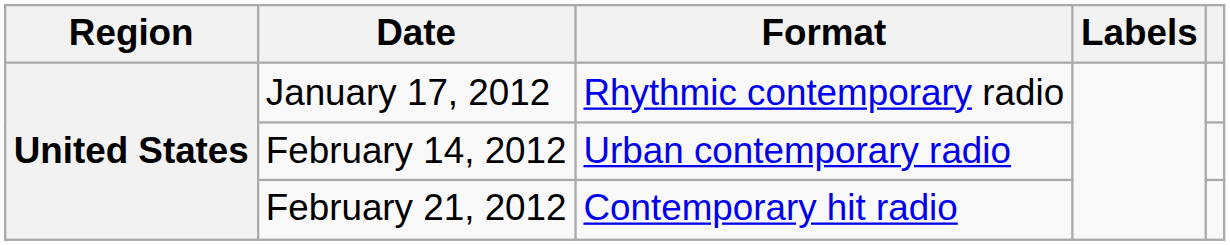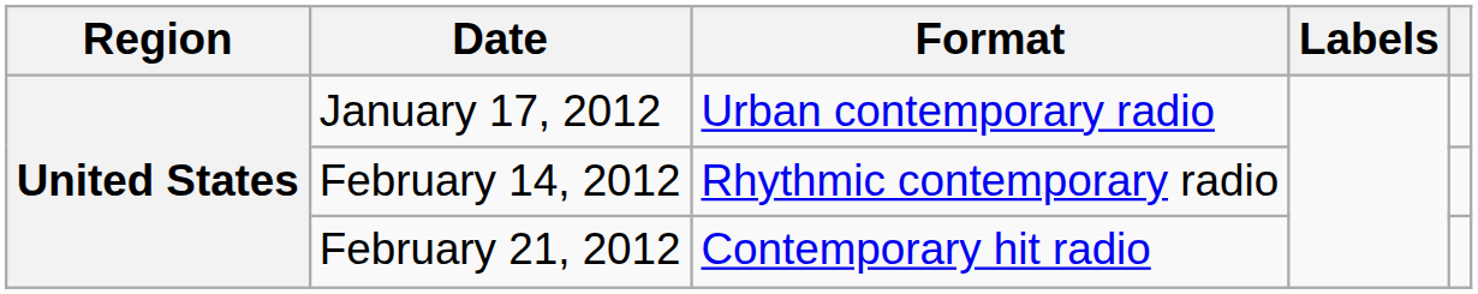January 17, 2012 | Format: Rhythmic contemporary radio -> Urban contemporary radio
February 14, 2012 | Format: Urban contemporary radio -> Rhythmic contemporary radio
